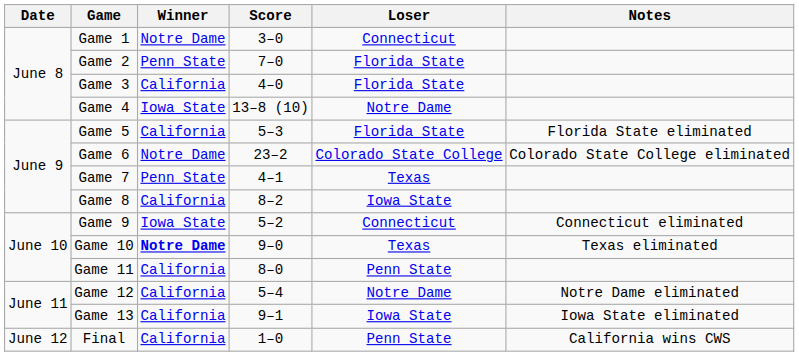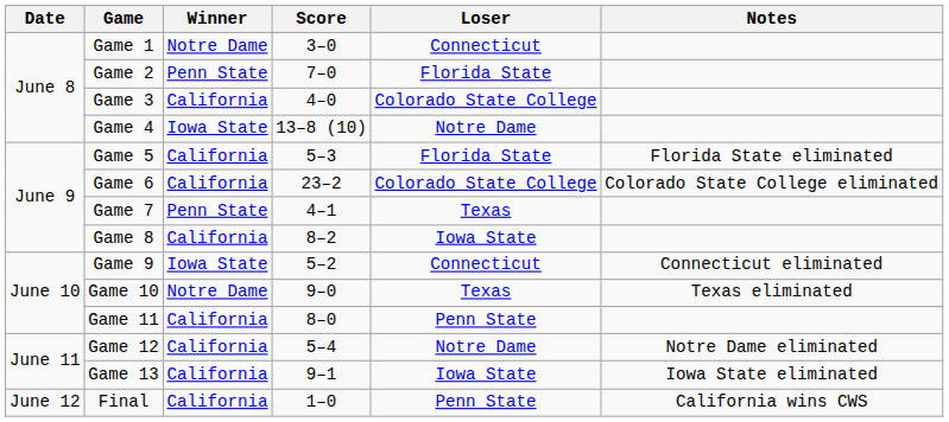Game 3 | Loser: Florida State -> Colorado State College
Game 6 | Winner: Notre Dame -> California
Game 10 | Winner: bold -> normal
